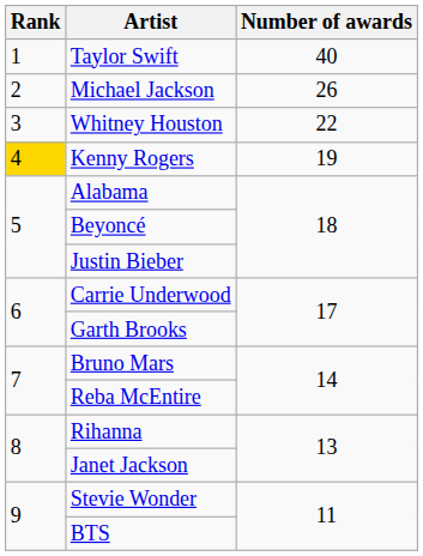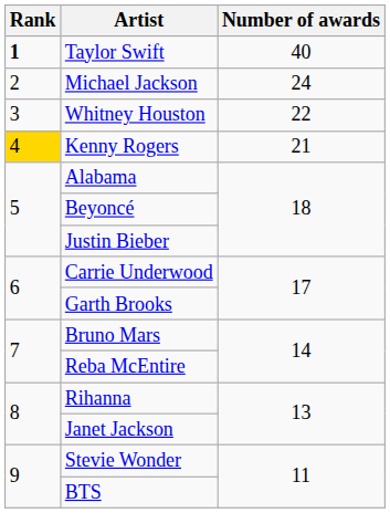Taylor Swift | Rank: normal -> bold
Michael Jackson | Number of awards: 26 -> 24
Kenny Rogers | Number of awards: 19 -> 21
